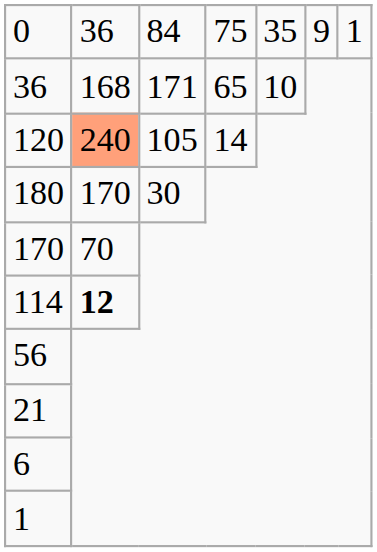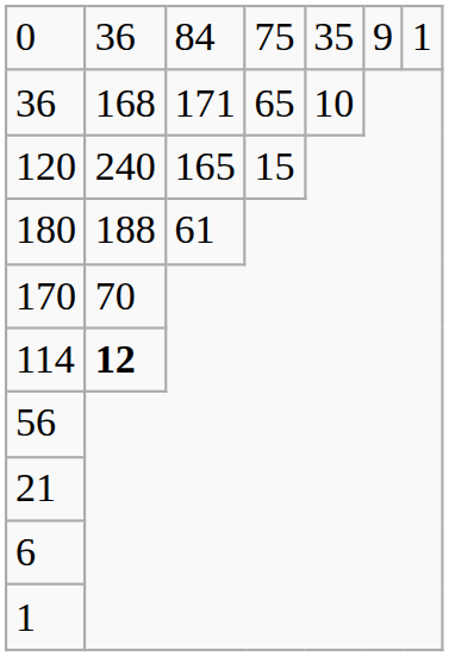120 | column 2: lightsalmon background -> no background
120 | column 3: 105 -> 165
120 | column 4: 14 -> 15
180 | column 2: 170 -> 188
180 | column 3: 30 -> 61
